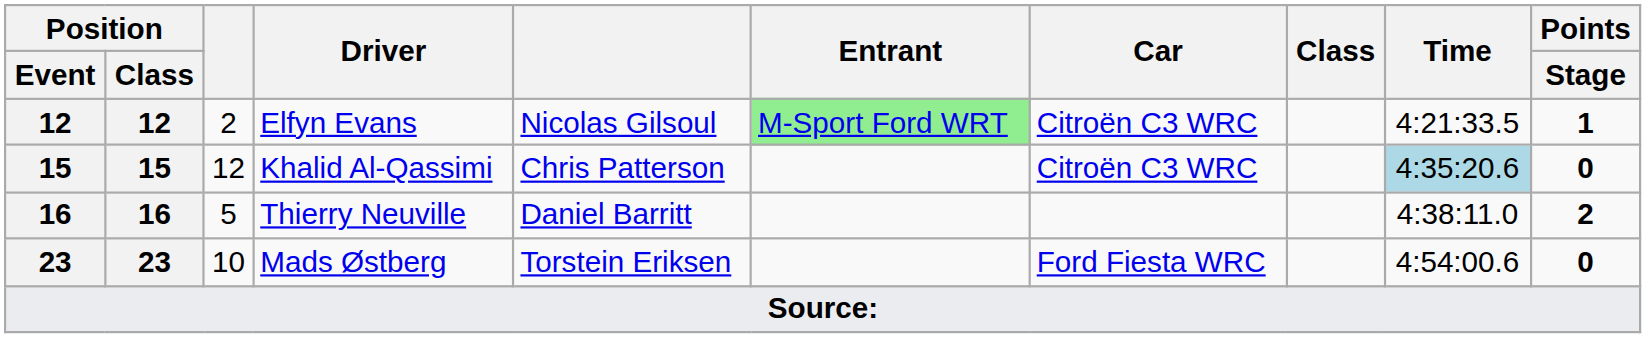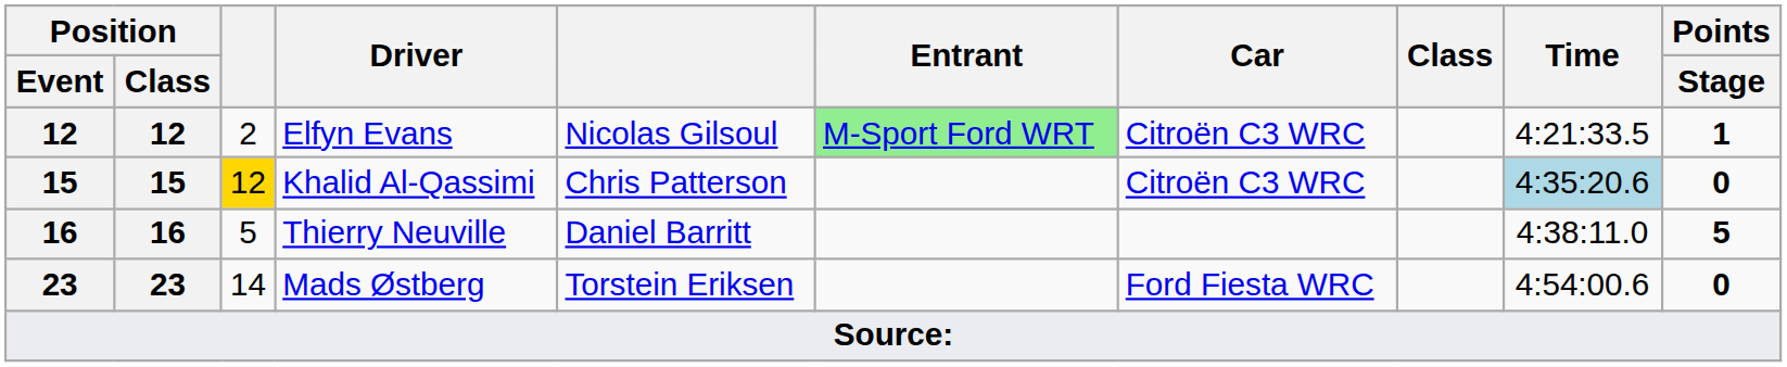Khalid Al-Qassimi | column 3: no background -> gold background
Thierry Neuville | Points / Stage: 2 -> 5
Mads Østberg | column 3: 10 -> 14
